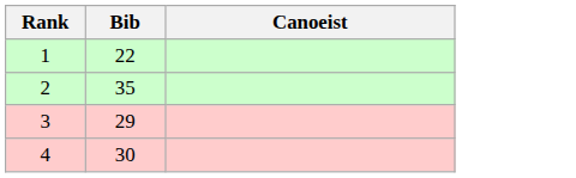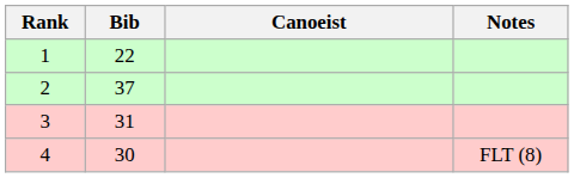+ column: Notes | FLT (8)
2 | Bib: 35 -> 37
3 | Bib: 29 -> 31
